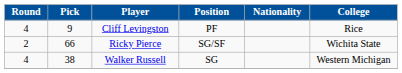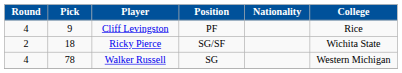Ricky Pierce | Pick: 66 -> 18
Walker Russell | Pick: 38 -> 78
